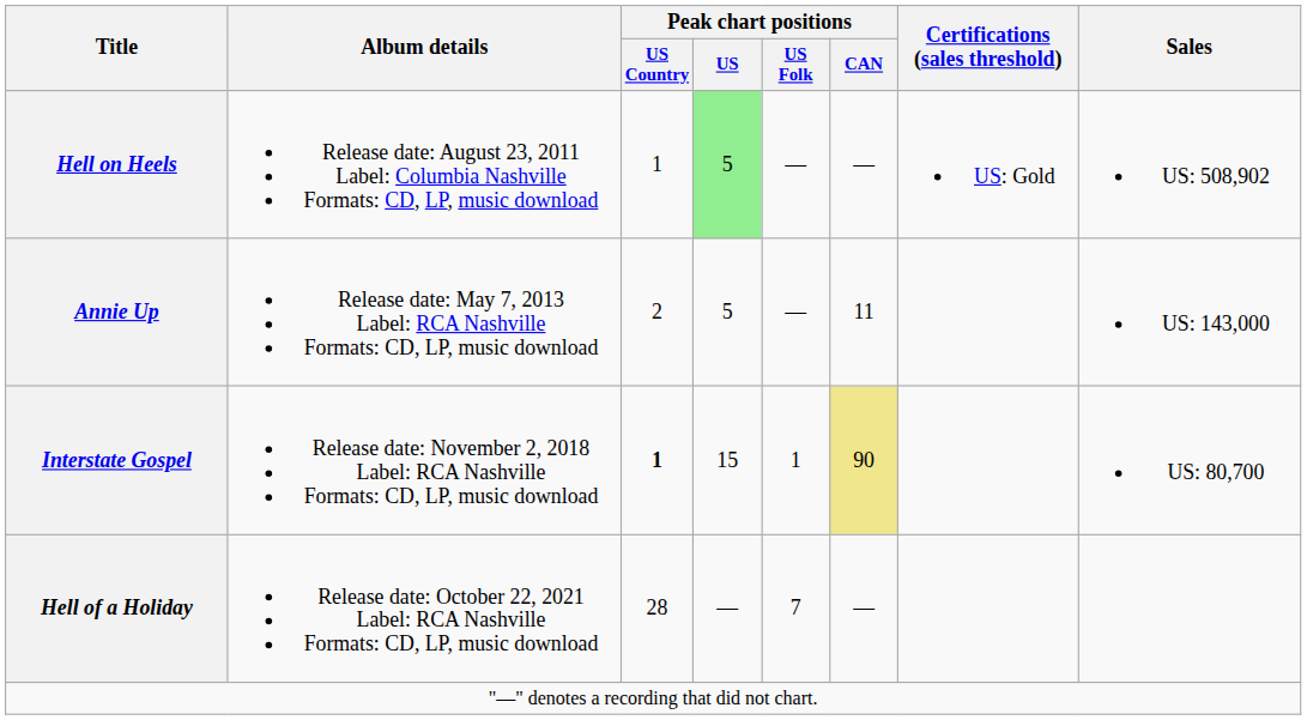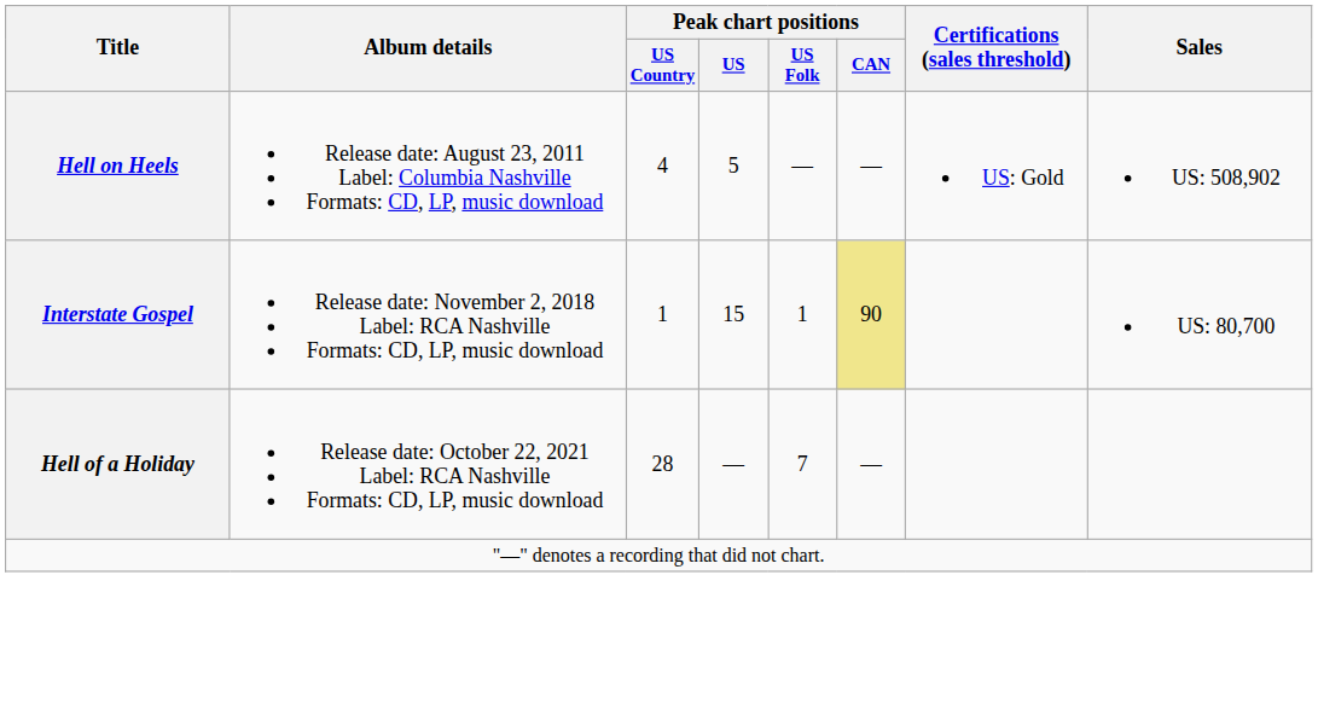Hell on Heels | Peak chart positions / US Country: 1 -> 4
Hell on Heels | Peak chart positions / US: lightgreen background -> no background
- row: Annie Up | Release date: May 7, 2013 Label: RCA Nashville Formats: CD, LP, music download | 2 | 5 | — | 11 | US: 143,000
Interstate Gospel | Peak chart positions / US Country: bold -> normal
